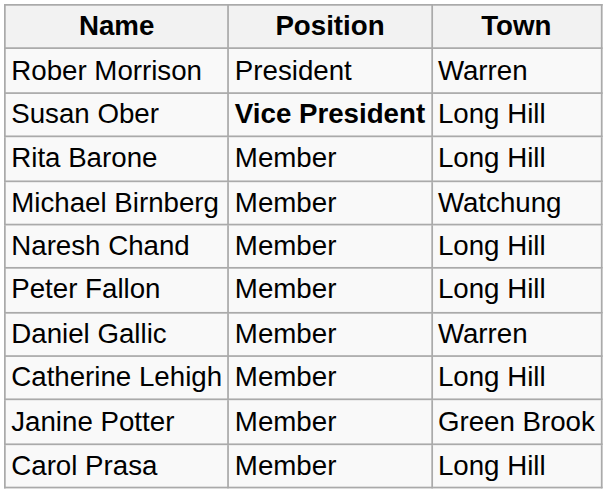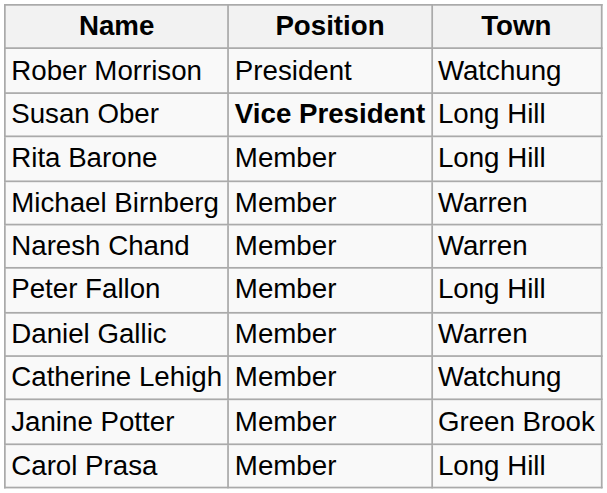Rober Morrison | Town: Warren -> Watchung
Michael Birnberg | Town: Watchung -> Warren
Naresh Chand | Town: Long Hill -> Warren
Catherine Lehigh | Town: Long Hill -> Watchung
